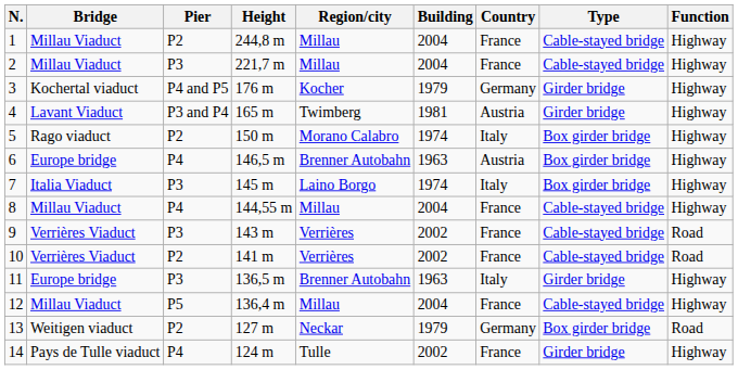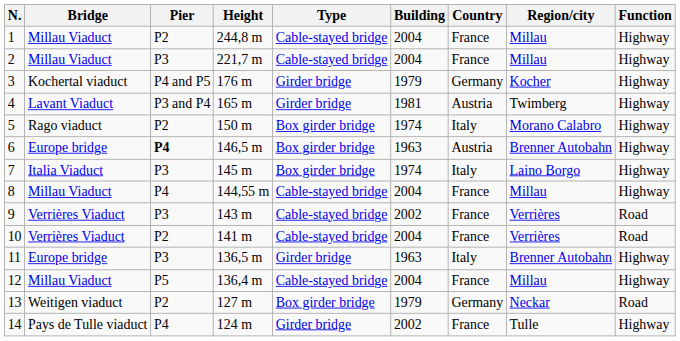columns swapped: Type <-> Region/city
6 | Pier: normal -> bold
10 | Building: 2002 -> 2004
